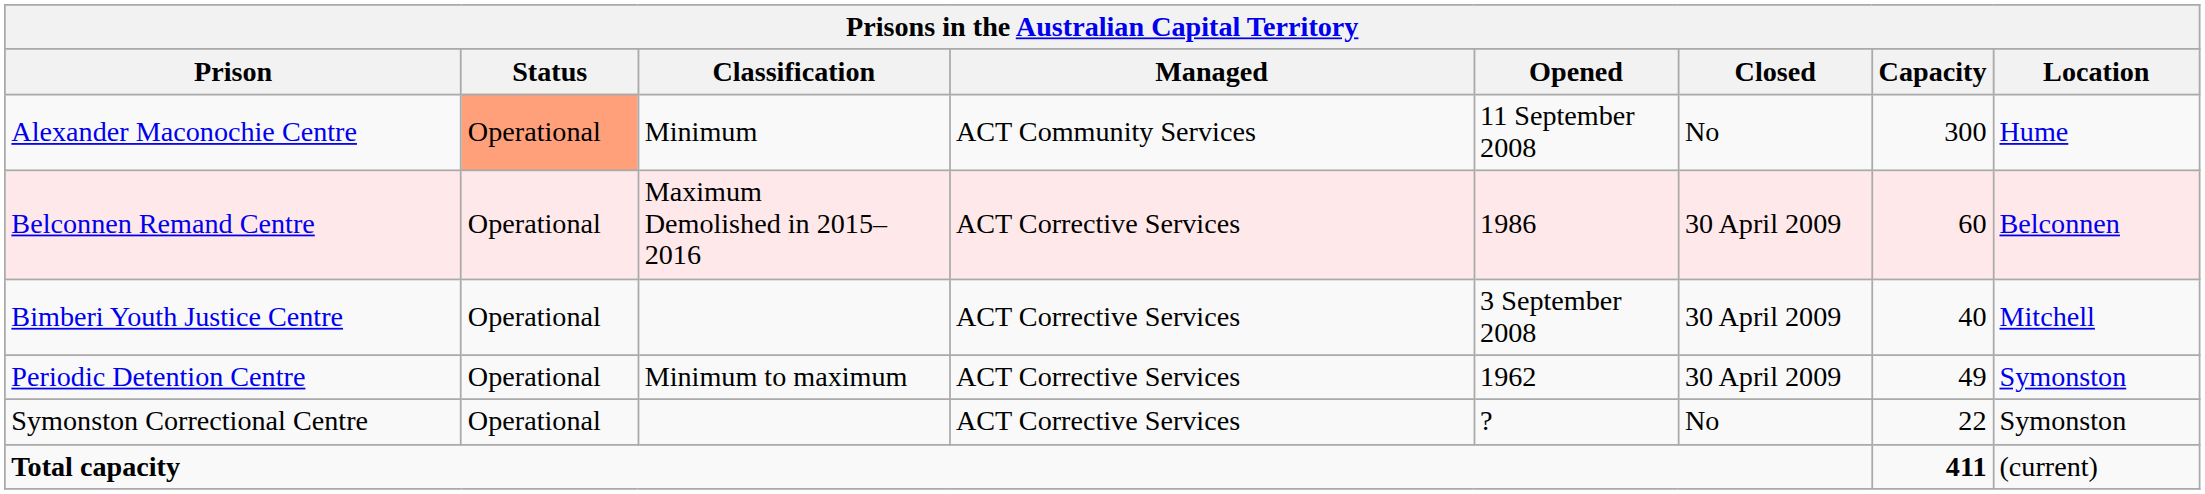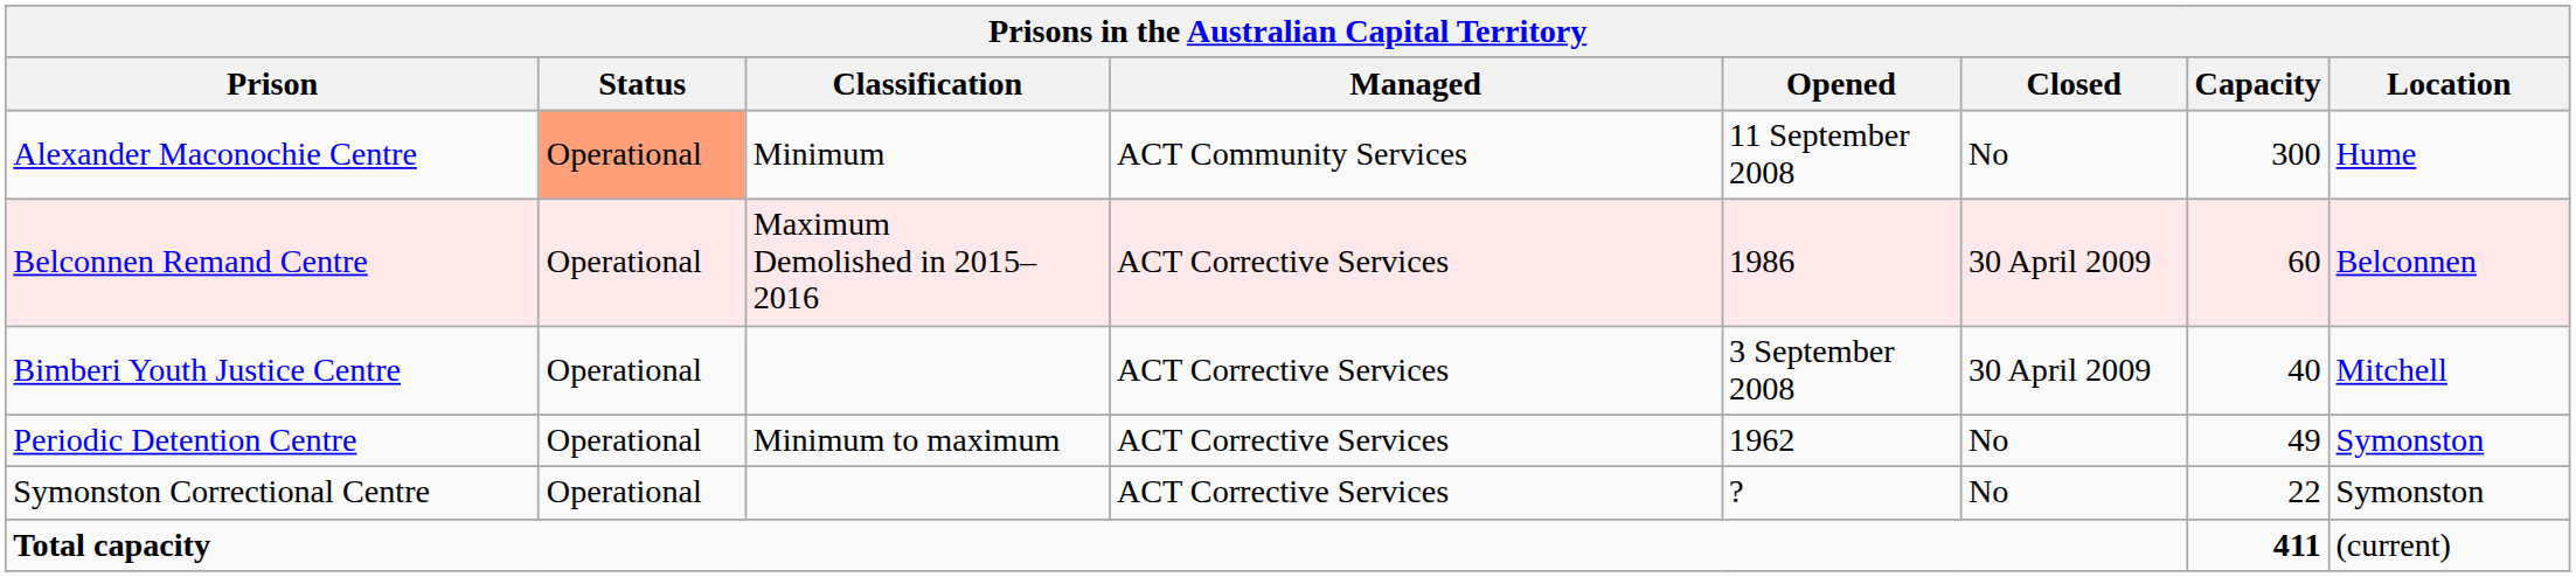Periodic Detention Centre | Closed: 30 April 2009 -> No
